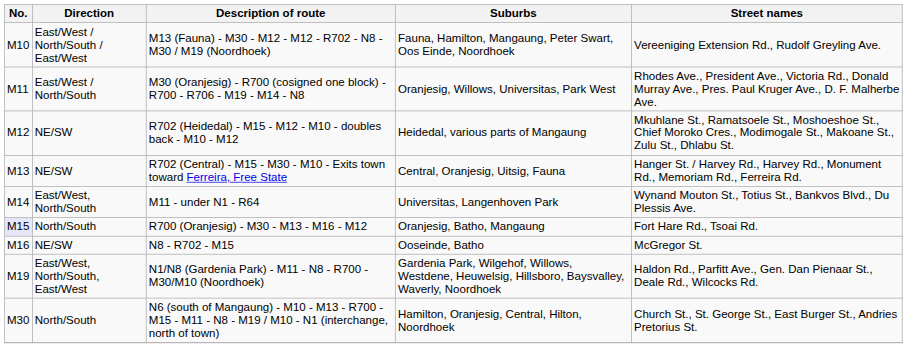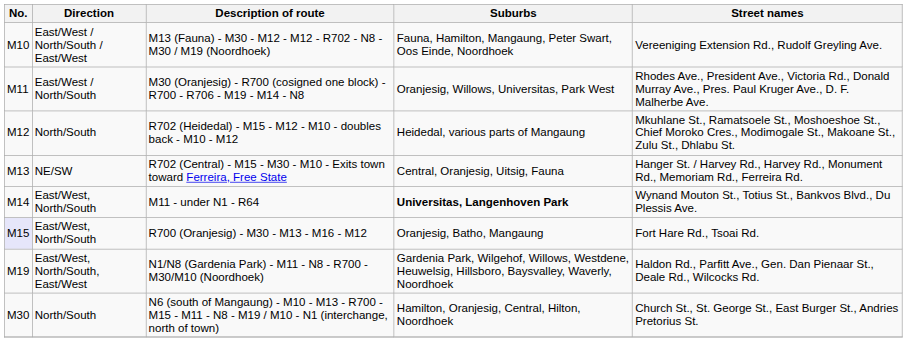R702 (Heidedal) - M15 - M12 - M10 - doubles back - M10 - M12 | Direction: NE/SW -> North/South
M11 - under N1 - R64 | Suburbs: normal -> bold
R700 (Oranjesig) - M30 - M13 - M16 - M12 | Direction: North/South -> East/West, North/South
- row: M16 | NE/SW | N8 - R702 - M15 | Ooseinde, Batho | McGregor St.
